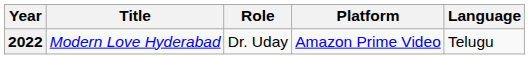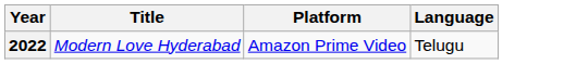- column: Role | Dr. Uday
